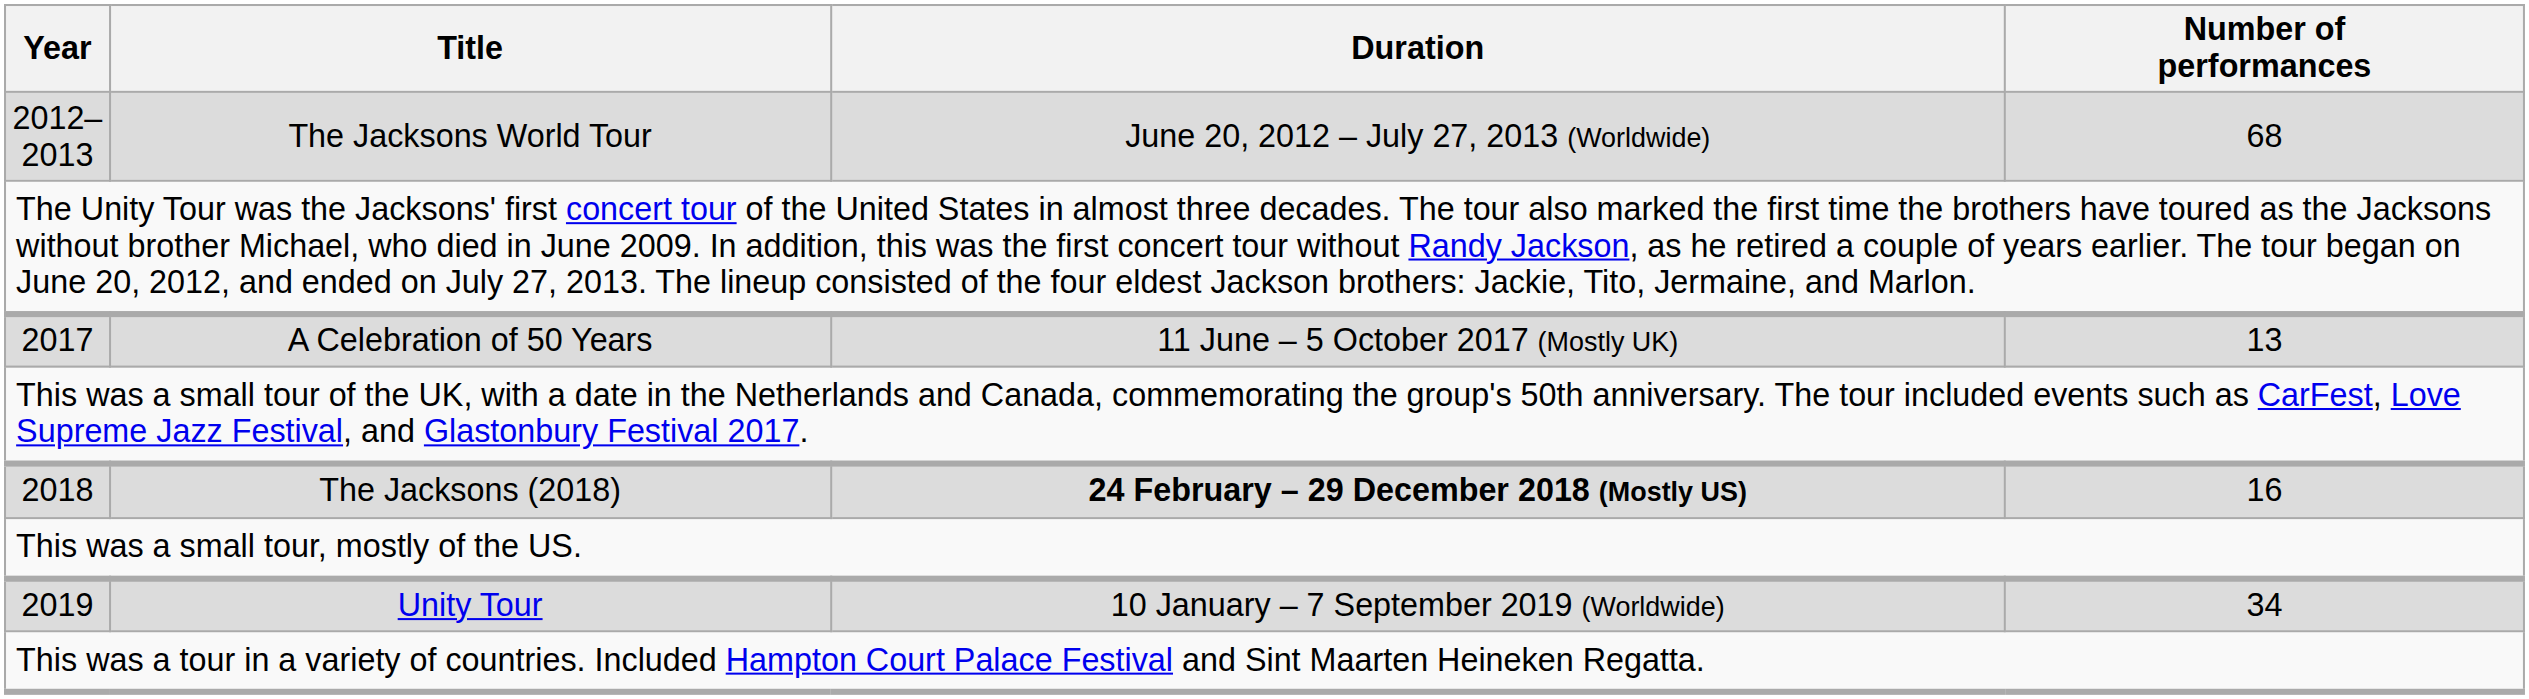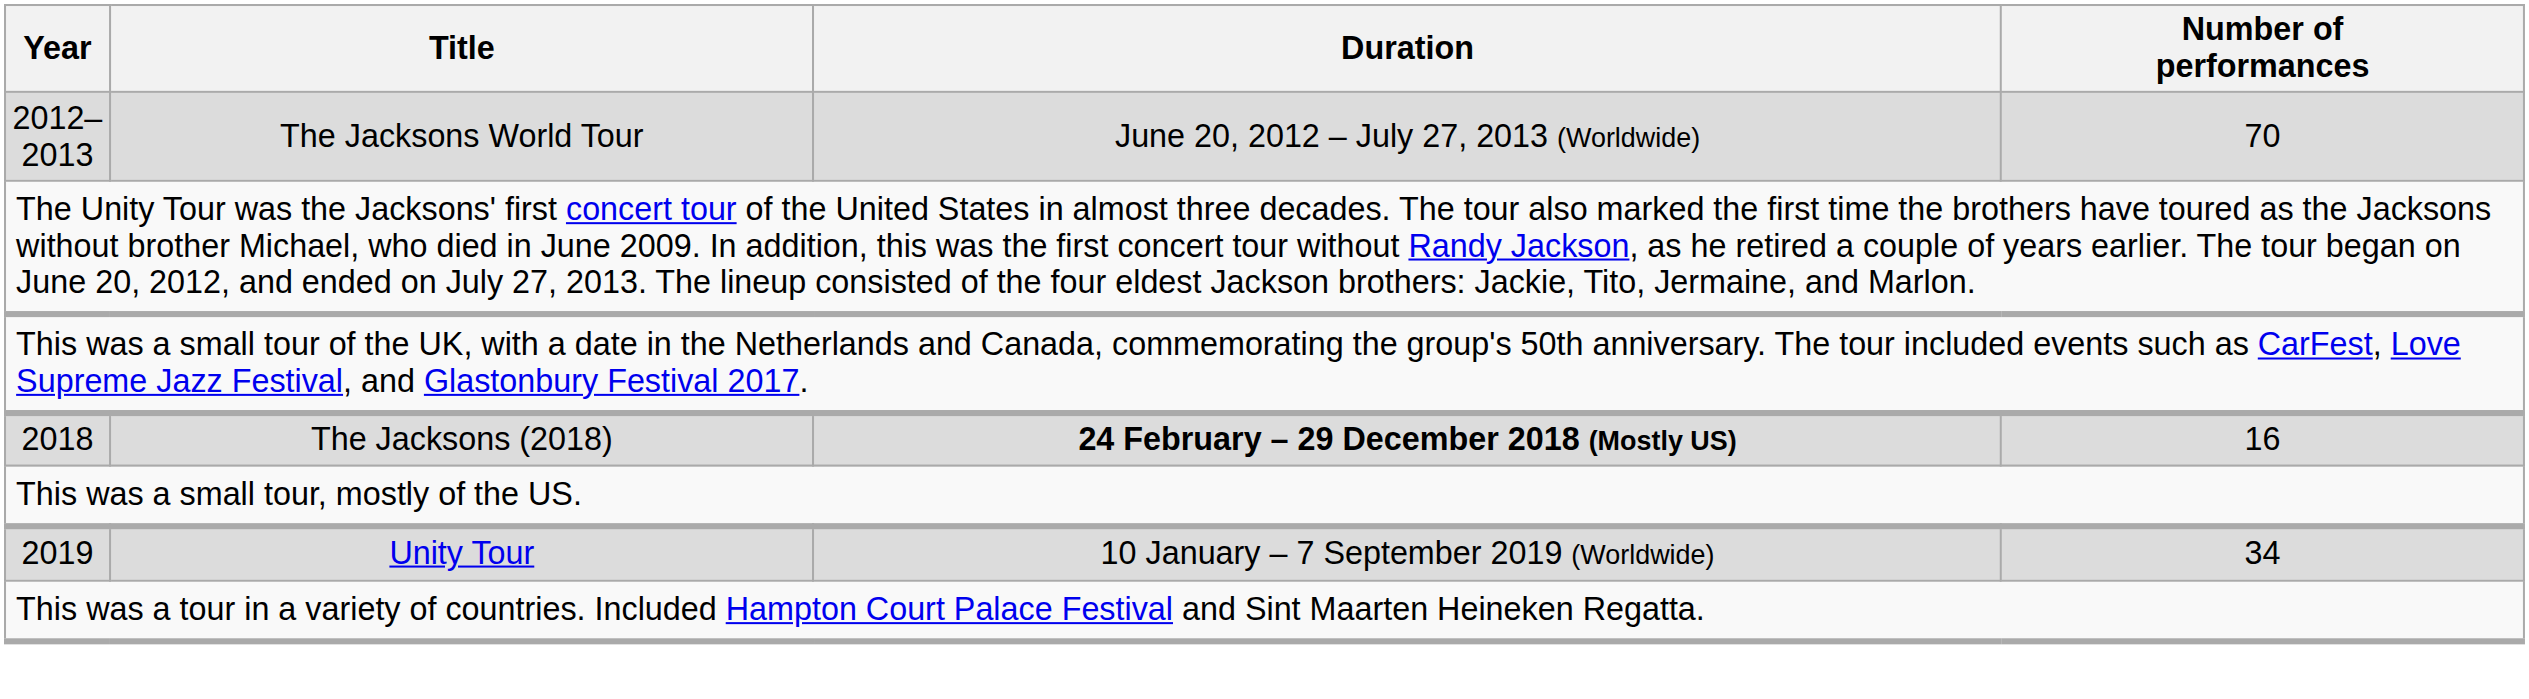2012–2013 | Number of performances: 68 -> 70
- row: 2017 | A Celebration of 50 Years | 11 June – 5 October 2017 (Mostly UK) | 13
